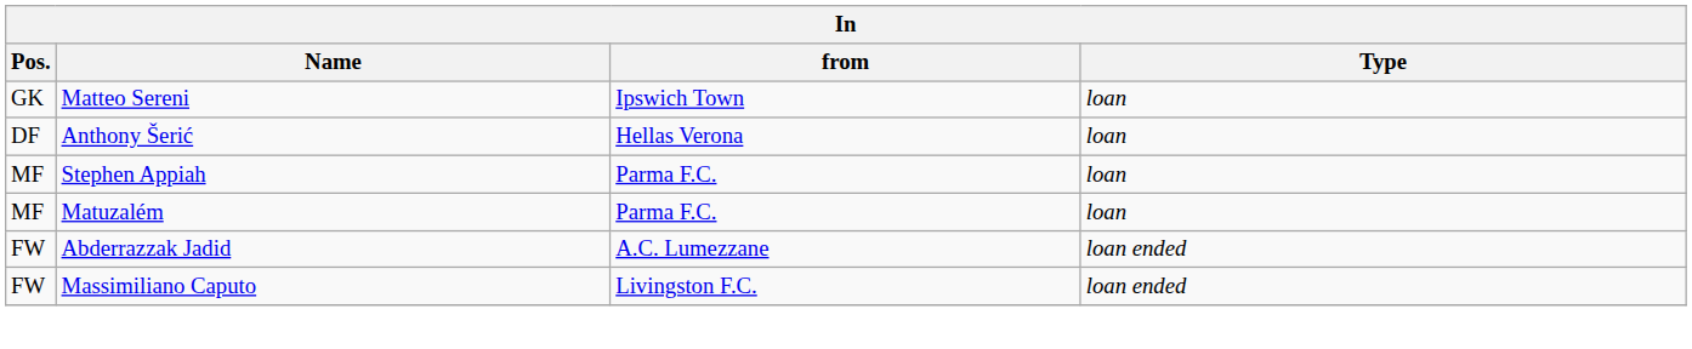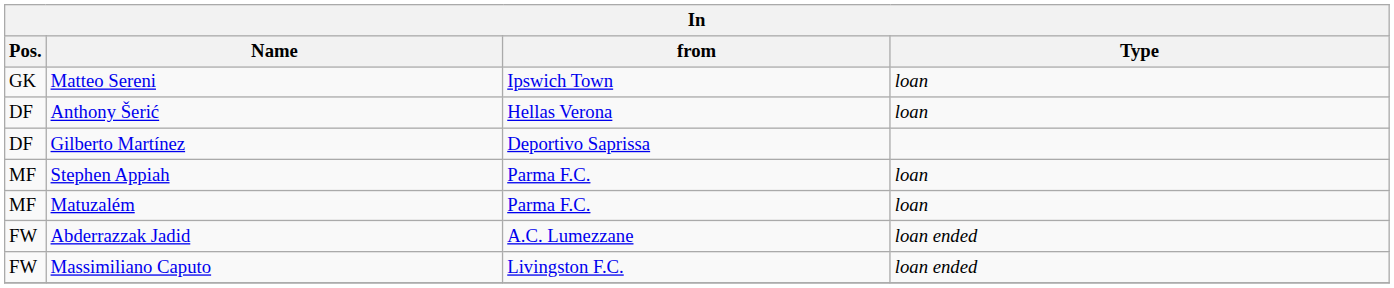+ row: DF | Gilberto Martínez | Deportivo Saprissa
